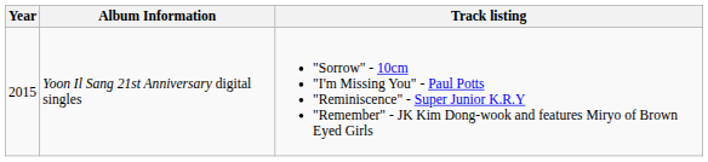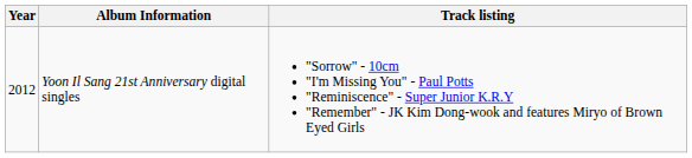Yoon Il Sang 21st Anniversary digital singles | Year: 2015 -> 2012
